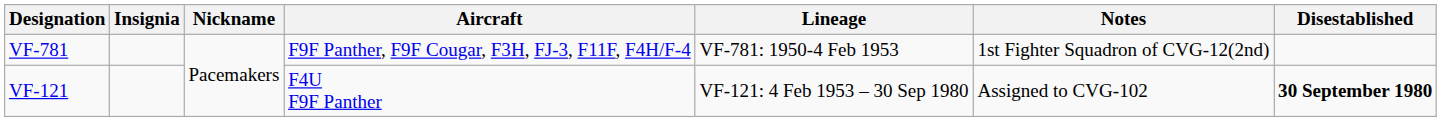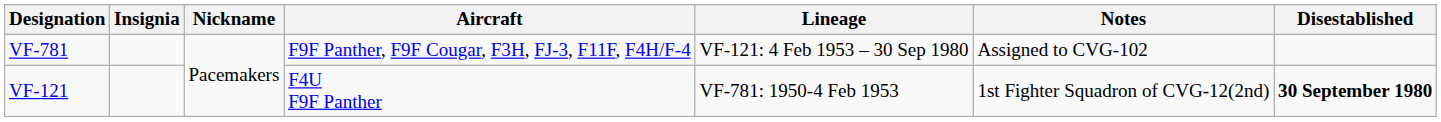VF-781 | Lineage: VF-781: 1950-4 Feb 1953 -> VF-121: 4 Feb 1953 – 30 Sep 1980
VF-781 | Notes: 1st Fighter Squadron of CVG-12(2nd) -> Assigned to CVG-102
VF-121 | Lineage: VF-121: 4 Feb 1953 – 30 Sep 1980 -> VF-781: 1950-4 Feb 1953
VF-121 | Notes: Assigned to CVG-102 -> 1st Fighter Squadron of CVG-12(2nd)
